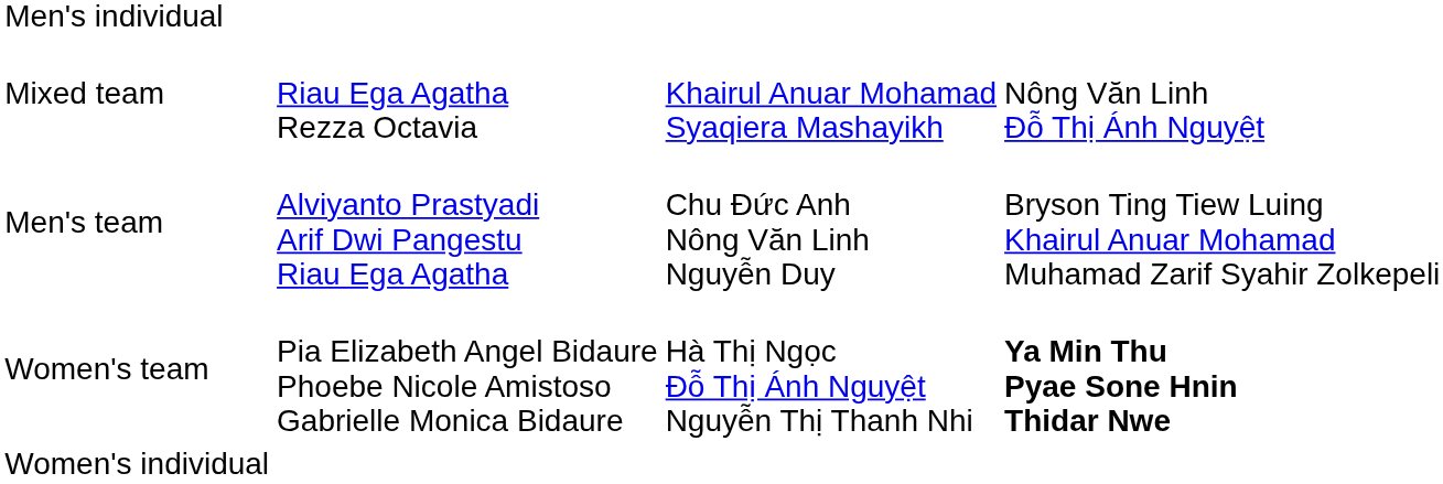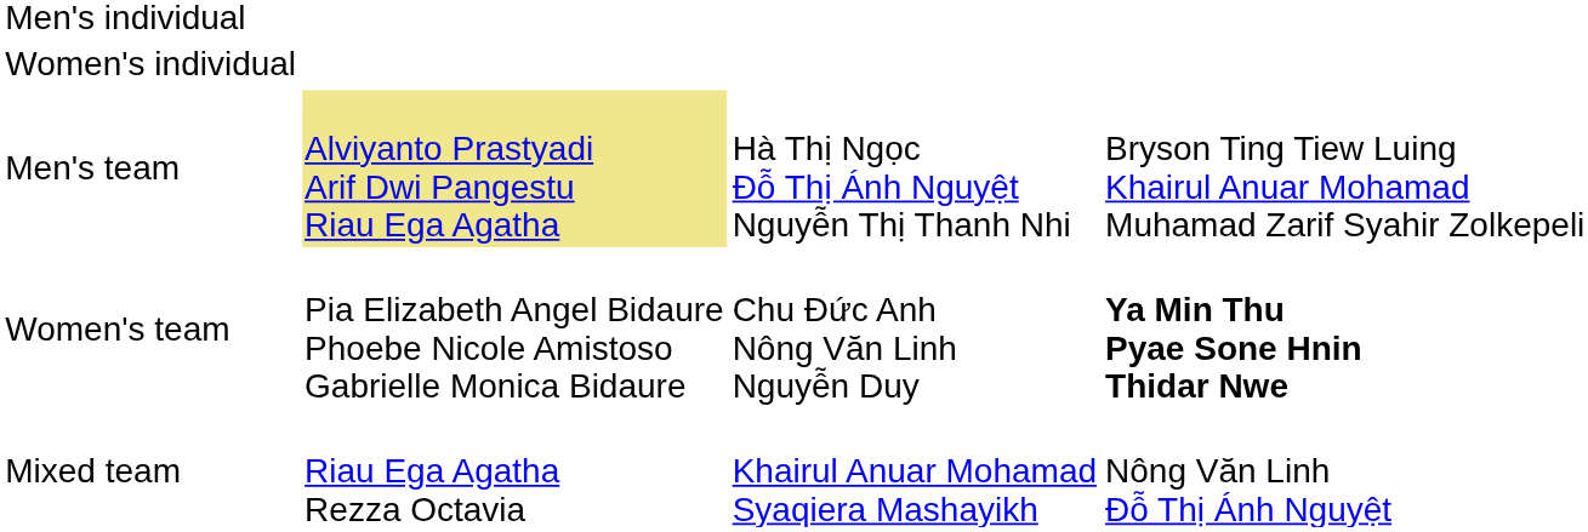rows swapped: Women's individual <-> Mixed team
Men's team | column 2: no background -> khaki background
Men's team | column 3: Chu Đức Anh Nông Văn Linh Nguyễn Duy -> Hà Thị Ngọc Đỗ Thị Ánh Nguyệt Nguyễn Thị Thanh Nhi
Women's team | column 3: Hà Thị Ngọc Đỗ Thị Ánh Nguyệt Nguyễn Thị Thanh Nhi -> Chu Đức Anh Nông Văn Linh Nguyễn Duy
